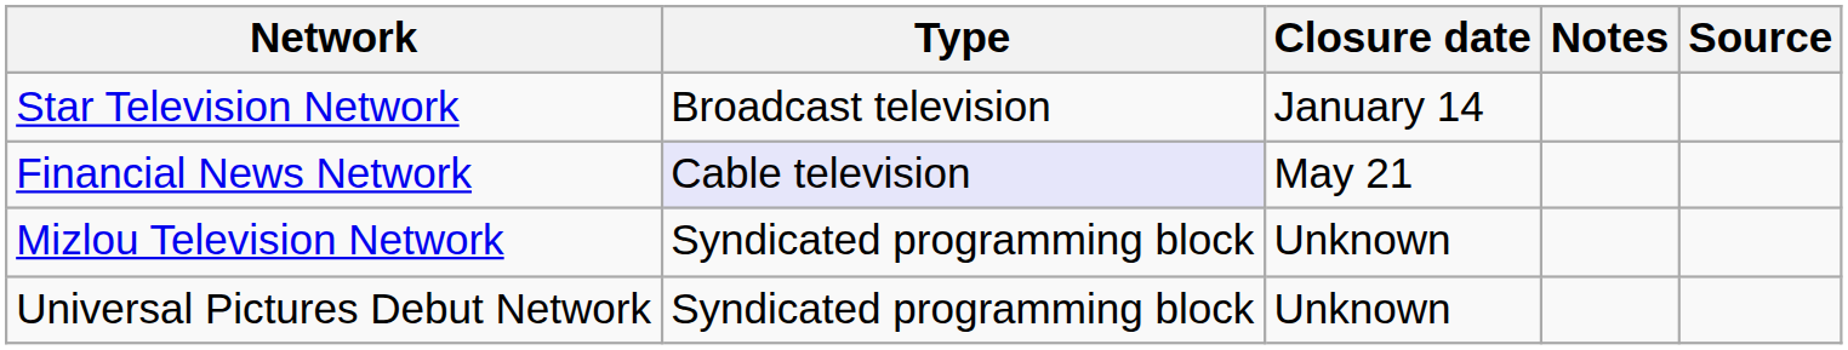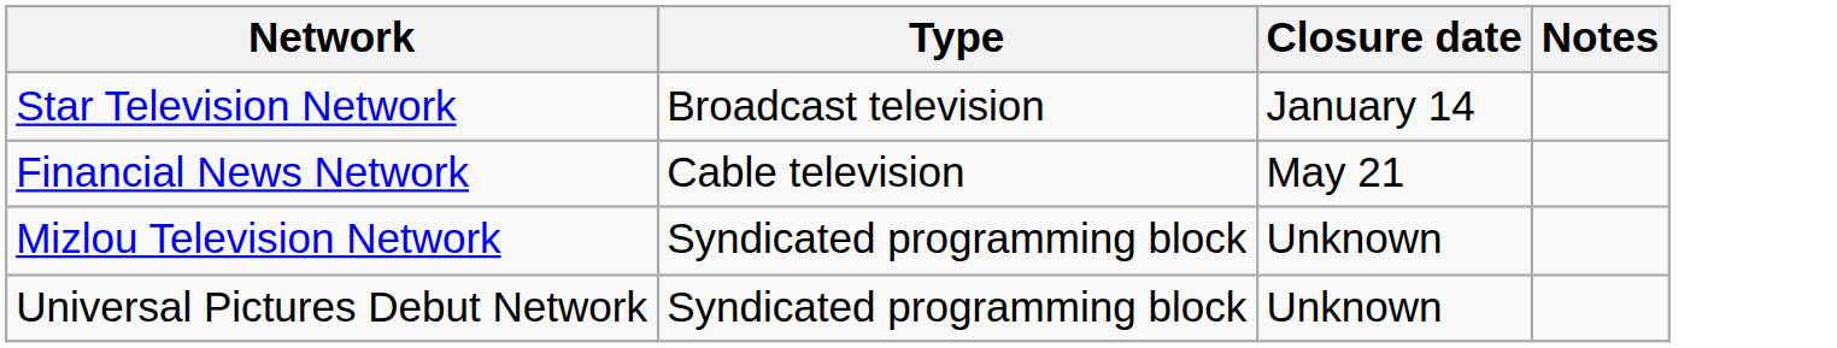- column: Source
Financial News Network | Type: lavender background -> no background
